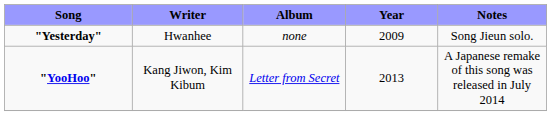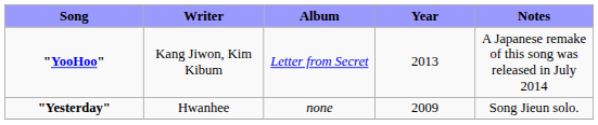rows swapped: "Yesterday" <-> "YooHoo"
